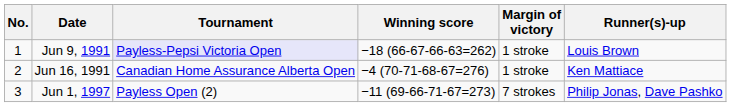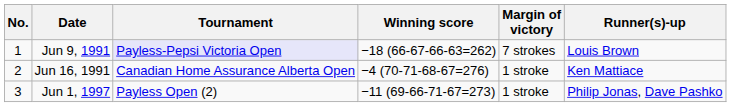Jun 9, 1991 | Margin of victory: 1 stroke -> 7 strokes
Jun 1, 1997 | Margin of victory: 7 strokes -> 1 stroke
